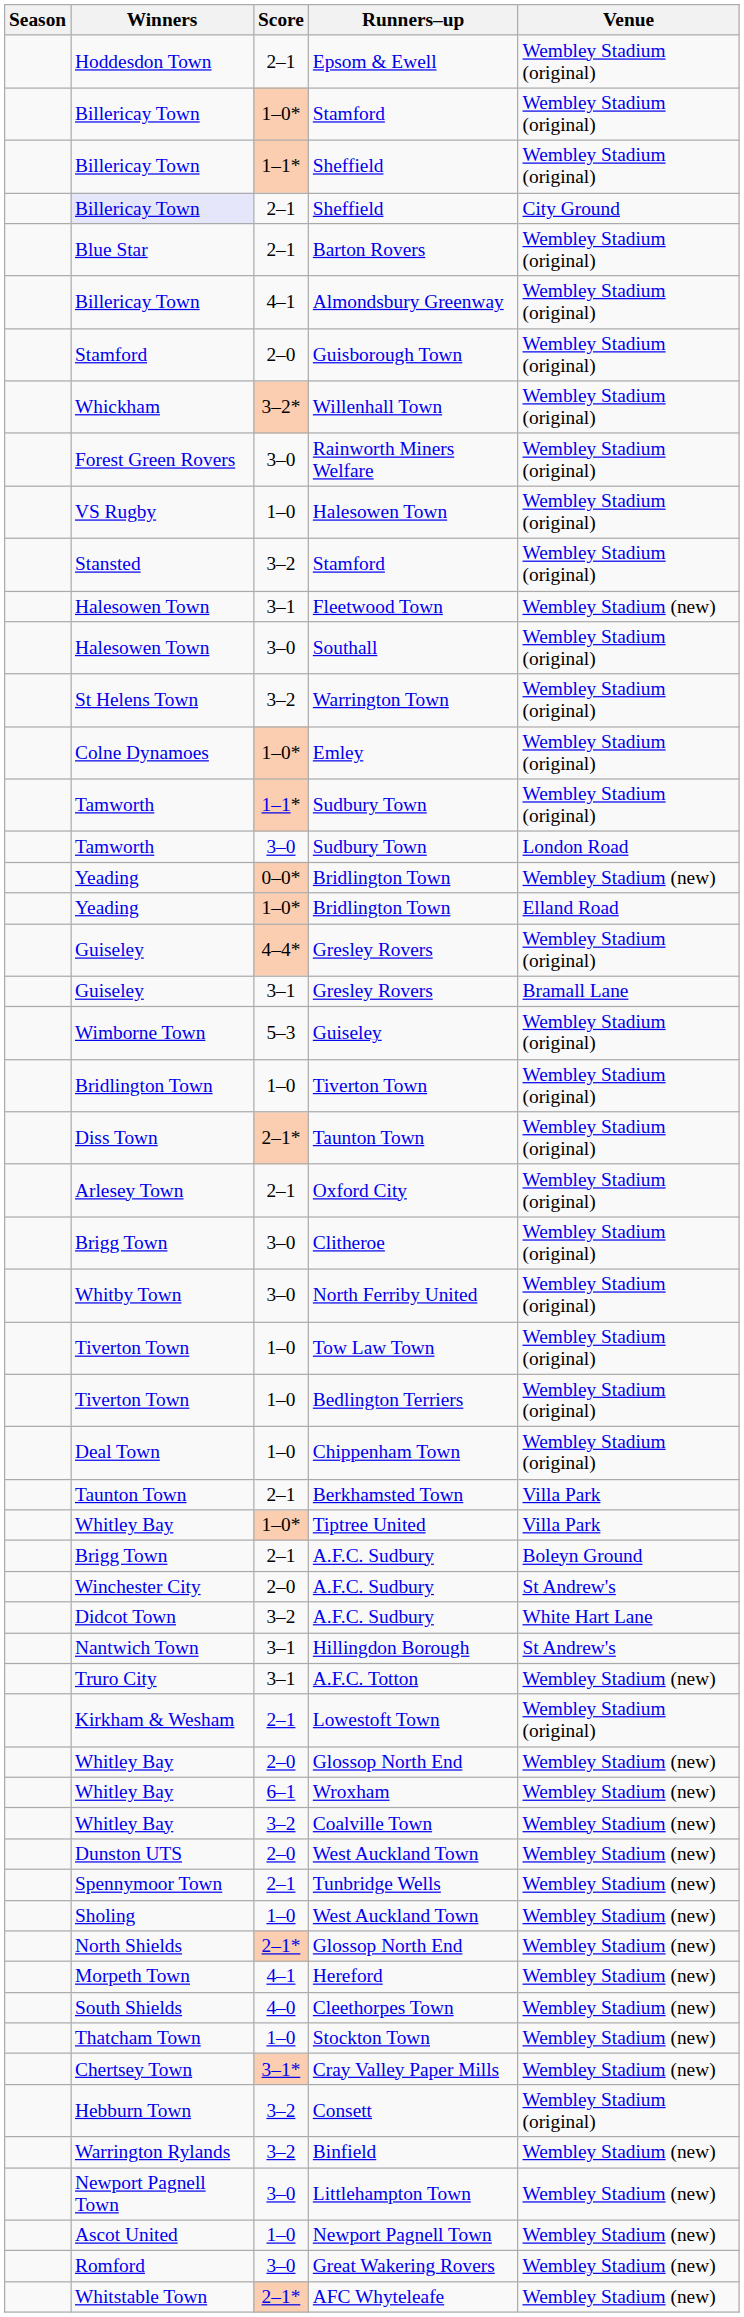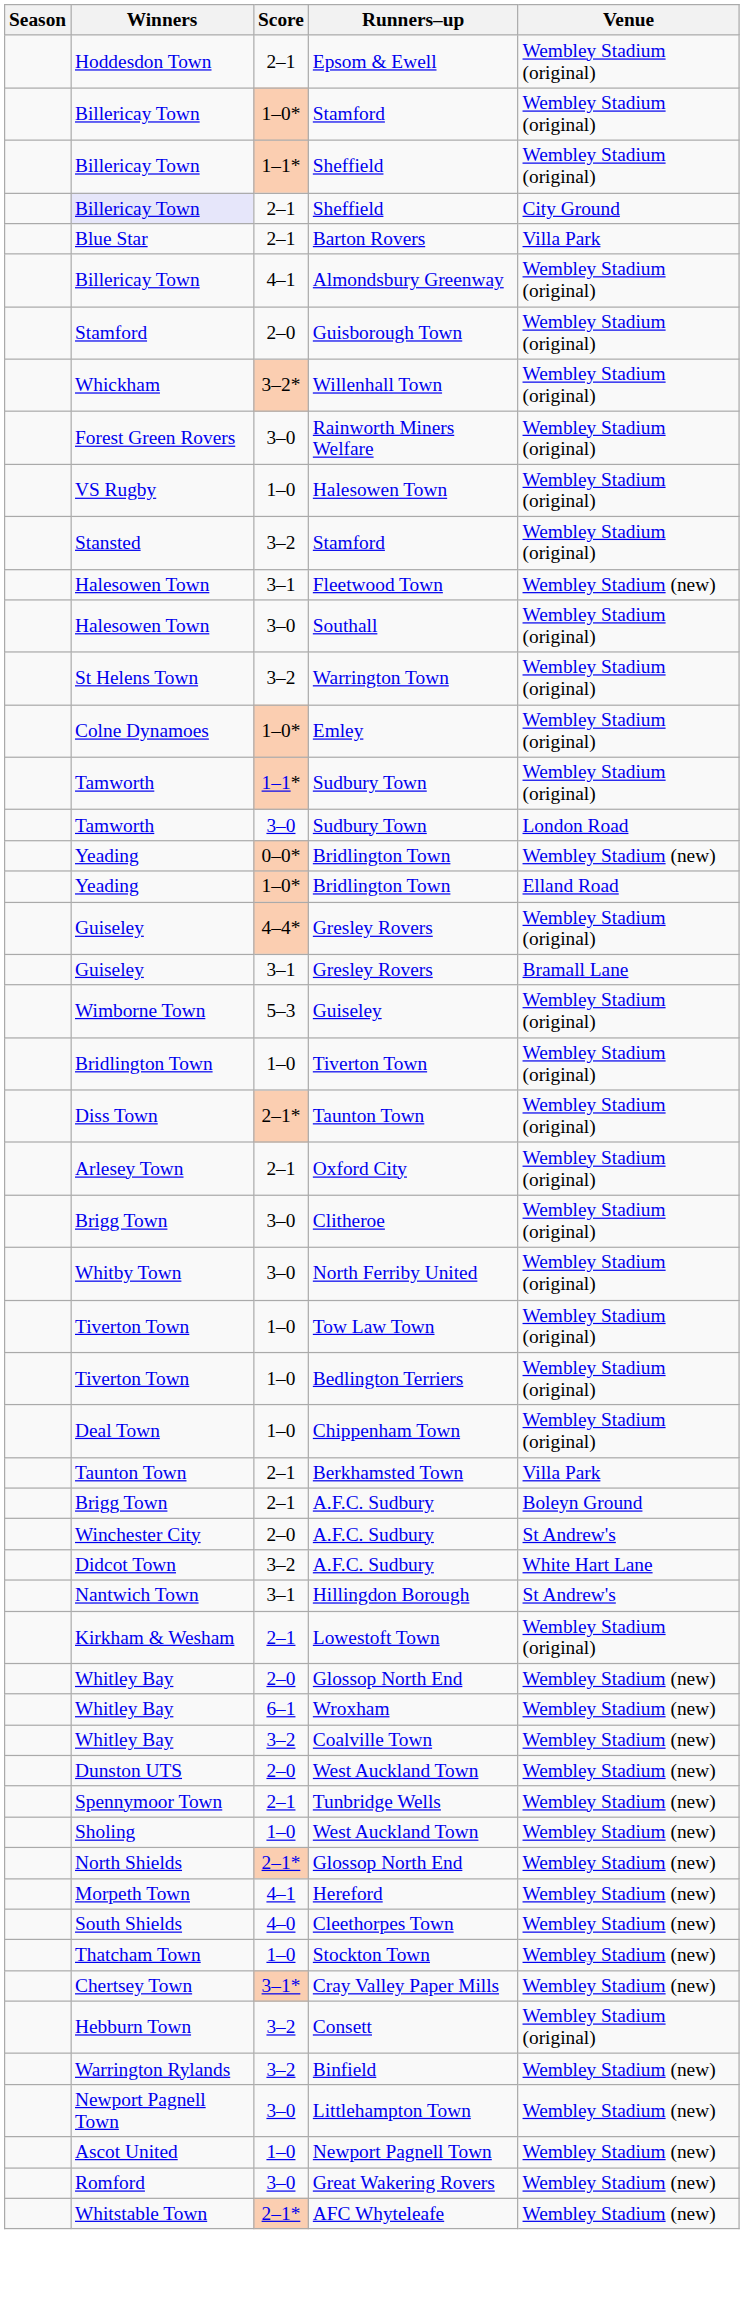Barton Rovers | Venue: Wembley Stadium (original) -> Villa Park
- row: Whitley Bay | 1–0* | Tiptree United | Villa Park
- row: Truro City | 3–1 | A.F.C. Totton | Wembley Stadium (new)
